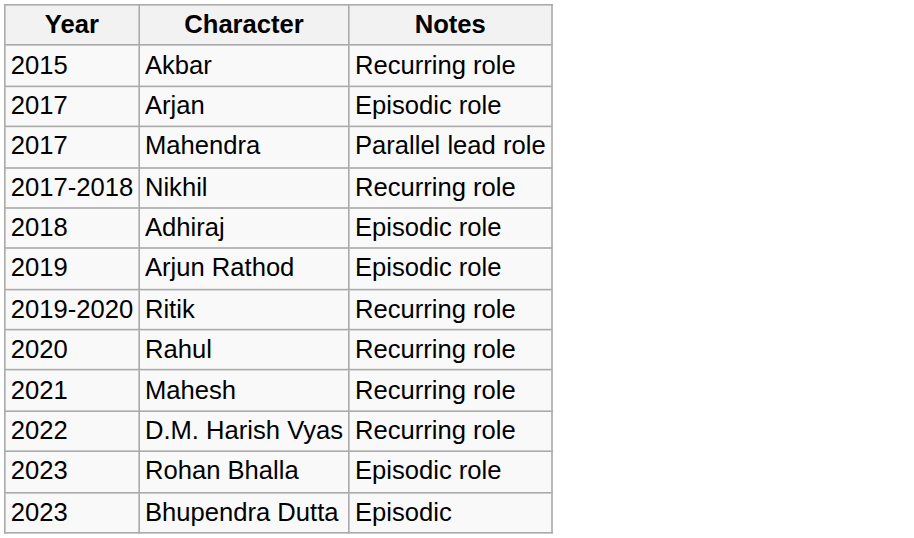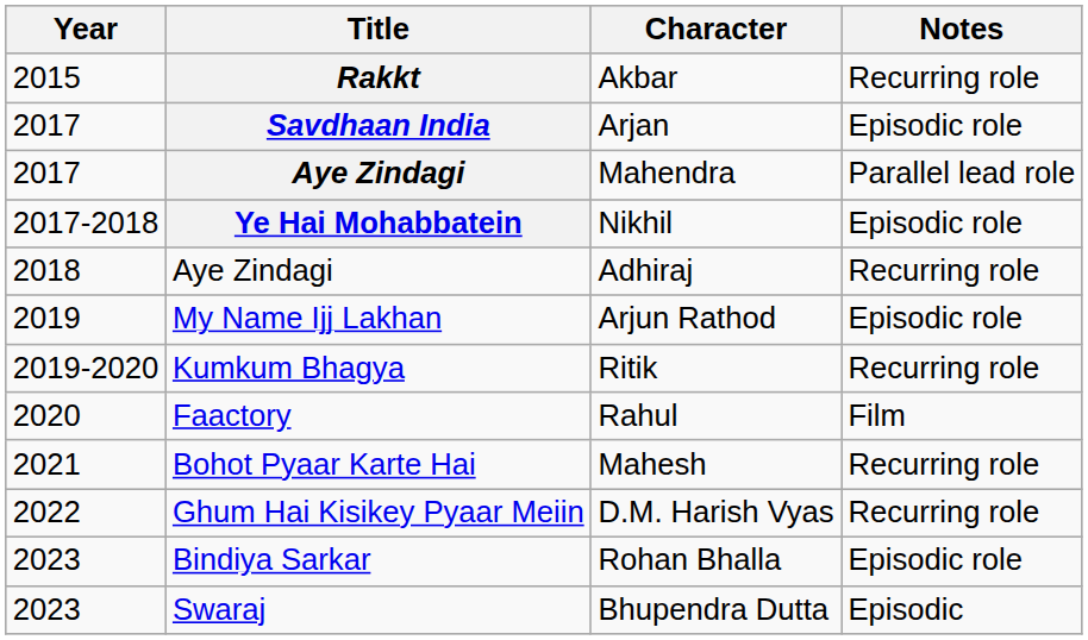+ column: Title | Rakkt | Savdhaan India | Aye Zindagi | Ye Hai Mohabbatein | Aye Zindagi | My Name Ijj Lakhan | Kumkum Bhagya | Faactory | Bohot Pyaar Karte Hai | Ghum Hai Kisikey Pyaar Meiin | Bindiya Sarkar | Swaraj
Nikhil | Notes: Recurring role -> Episodic role
Adhiraj | Notes: Episodic role -> Recurring role
Rahul | Notes: Recurring role -> Film
